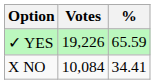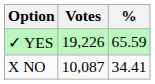X NO | Votes: 10,084 -> 10,087
